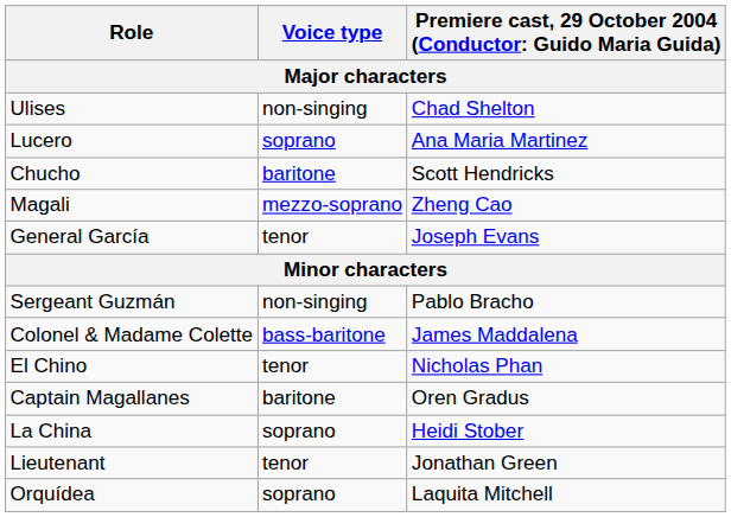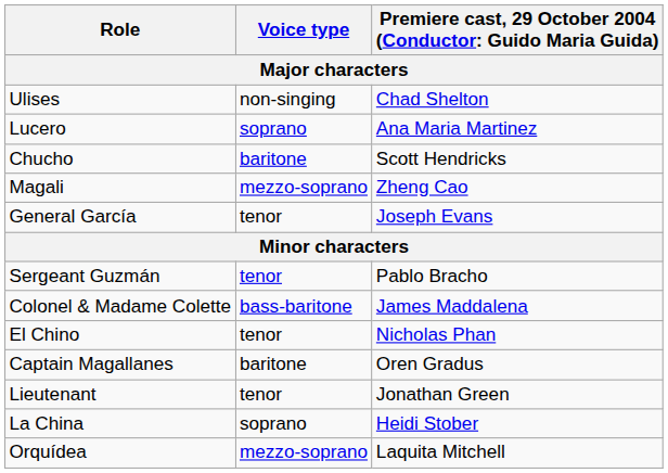Sergeant Guzmán | Voice type: non-singing -> tenor
rows swapped: Lieutenant <-> La China
Orquídea | Voice type: soprano -> mezzo-soprano
